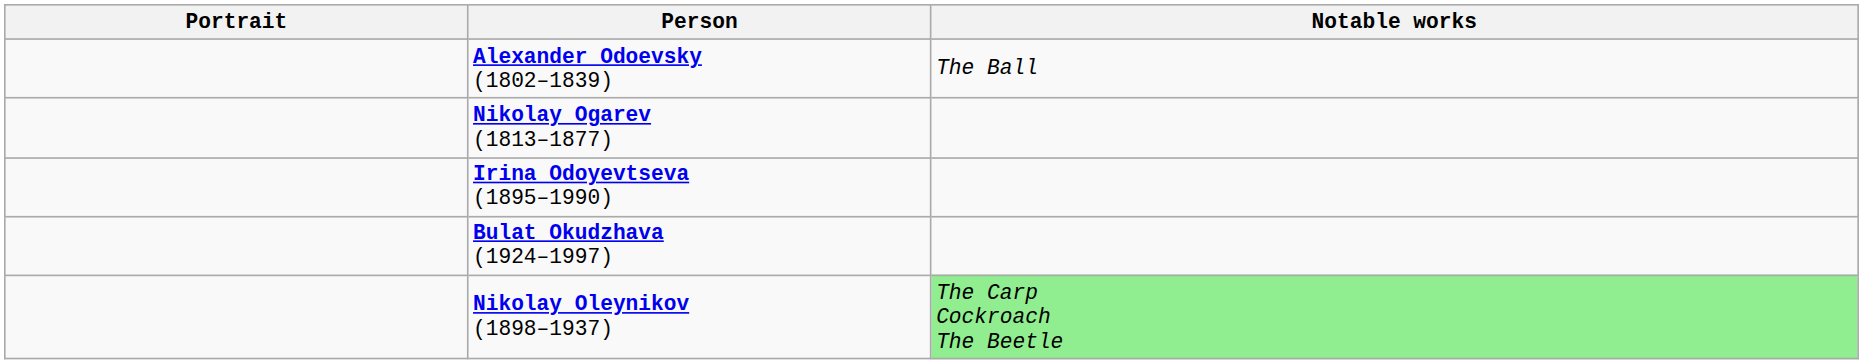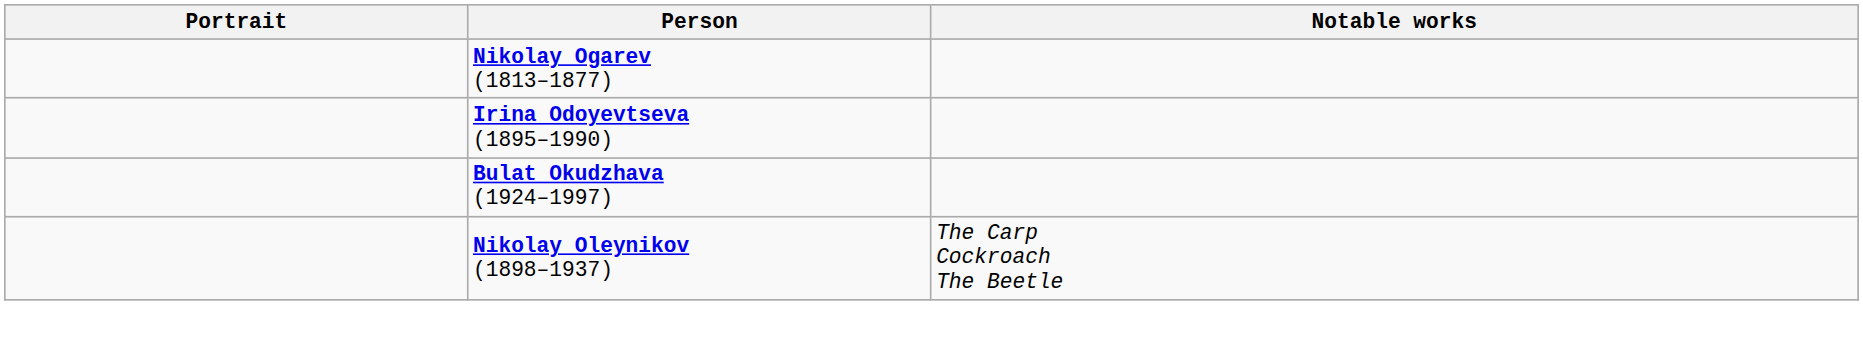- row: Alexander Odoevsky (1802–1839) | The Ball
Nikolay Oleynikov (1898–1937) | Notable works: lightgreen background -> no background
